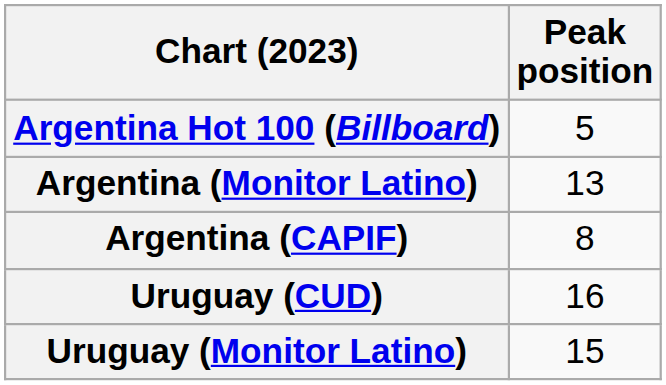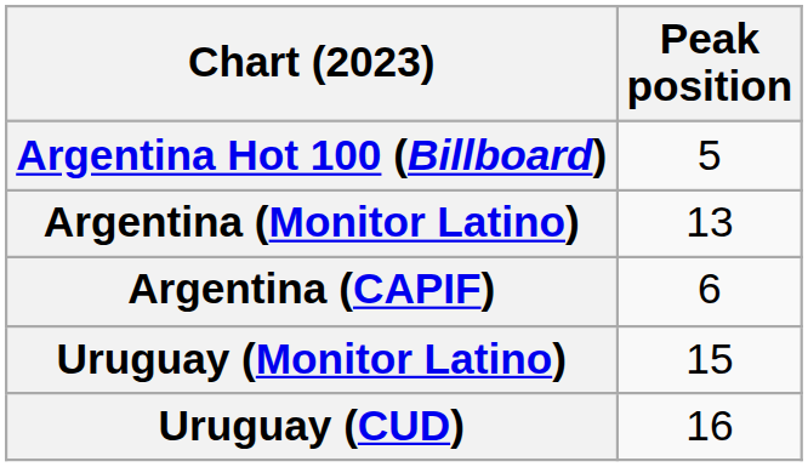Argentina (CAPIF) | Peak position: 8 -> 6
rows swapped: Uruguay (Monitor Latino) <-> Uruguay (CUD)
